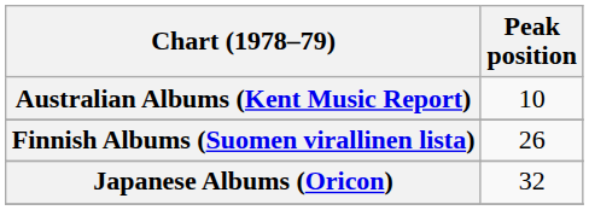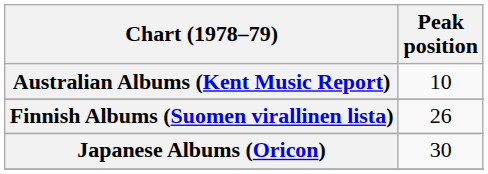Japanese Albums (Oricon) | Peak position: 32 -> 30
